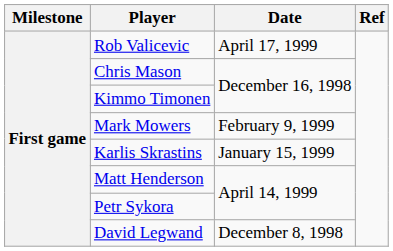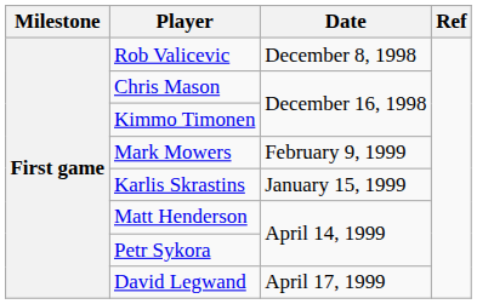Rob Valicevic | Date: April 17, 1999 -> December 8, 1998
David Legwand | Date: December 8, 1998 -> April 17, 1999
